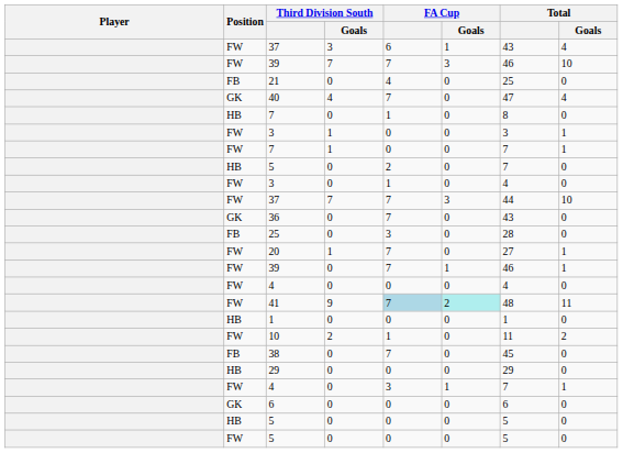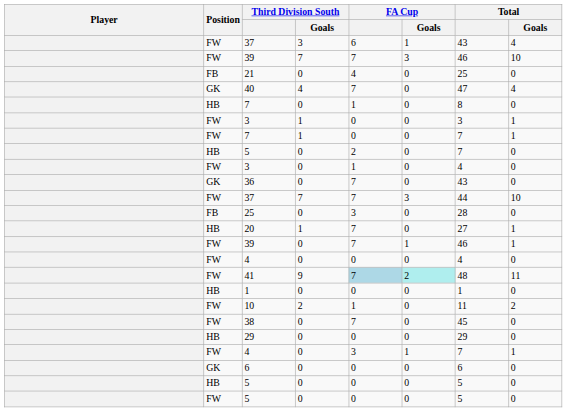rows swapped: 36 <-> 37 / 7
20 | Position: FW -> HB
38 | Position: FB -> FW
